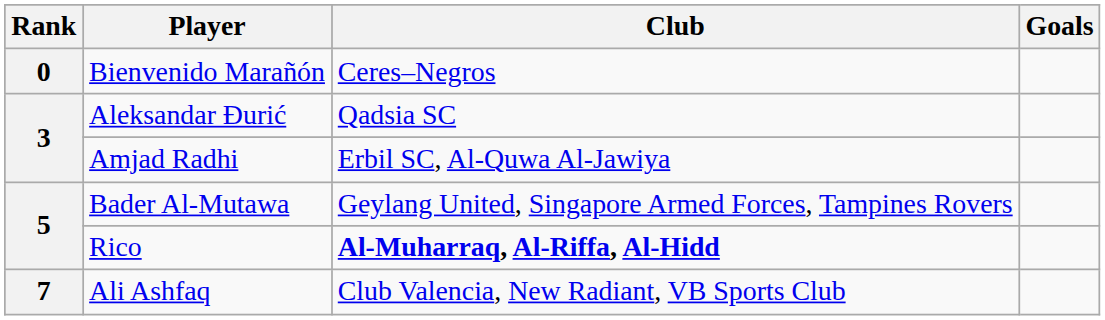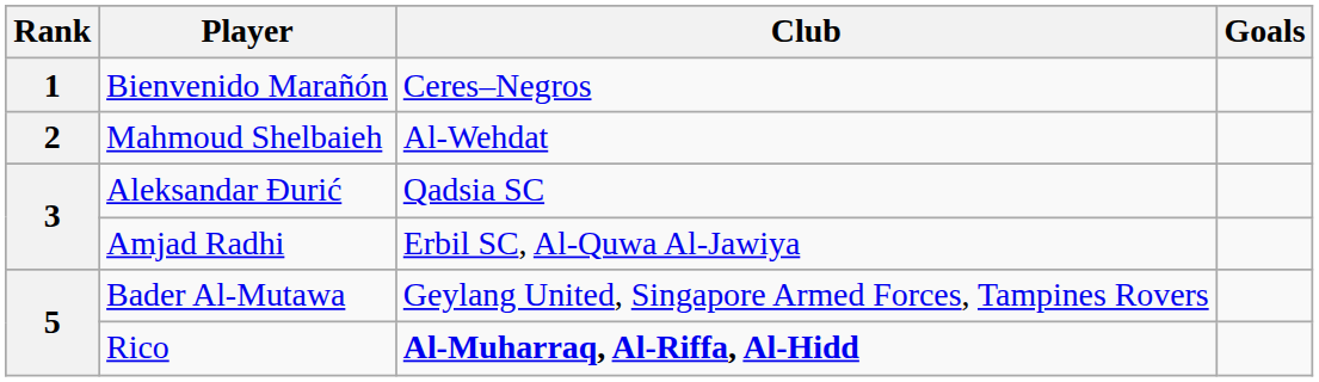Bienvenido Marañón | Rank: 0 -> 1
+ row: 2 | Mahmoud Shelbaieh | Al-Wehdat
- row: 7 | Ali Ashfaq | Club Valencia, New Radiant, VB Sports Club
